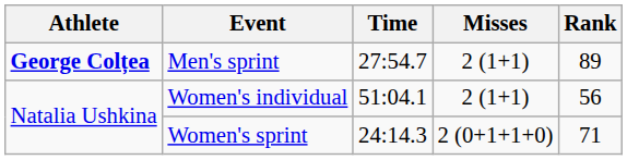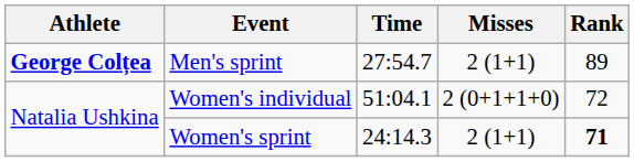Women's individual | Misses: 2 (1+1) -> 2 (0+1+1+0)
Women's individual | Rank: 56 -> 72
Women's sprint | Misses: 2 (0+1+1+0) -> 2 (1+1)
Women's sprint | Rank: normal -> bold
